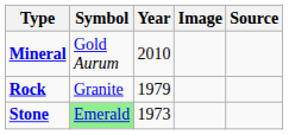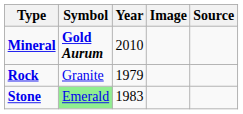Mineral | Symbol: normal -> bold
Stone | Year: 1973 -> 1983
